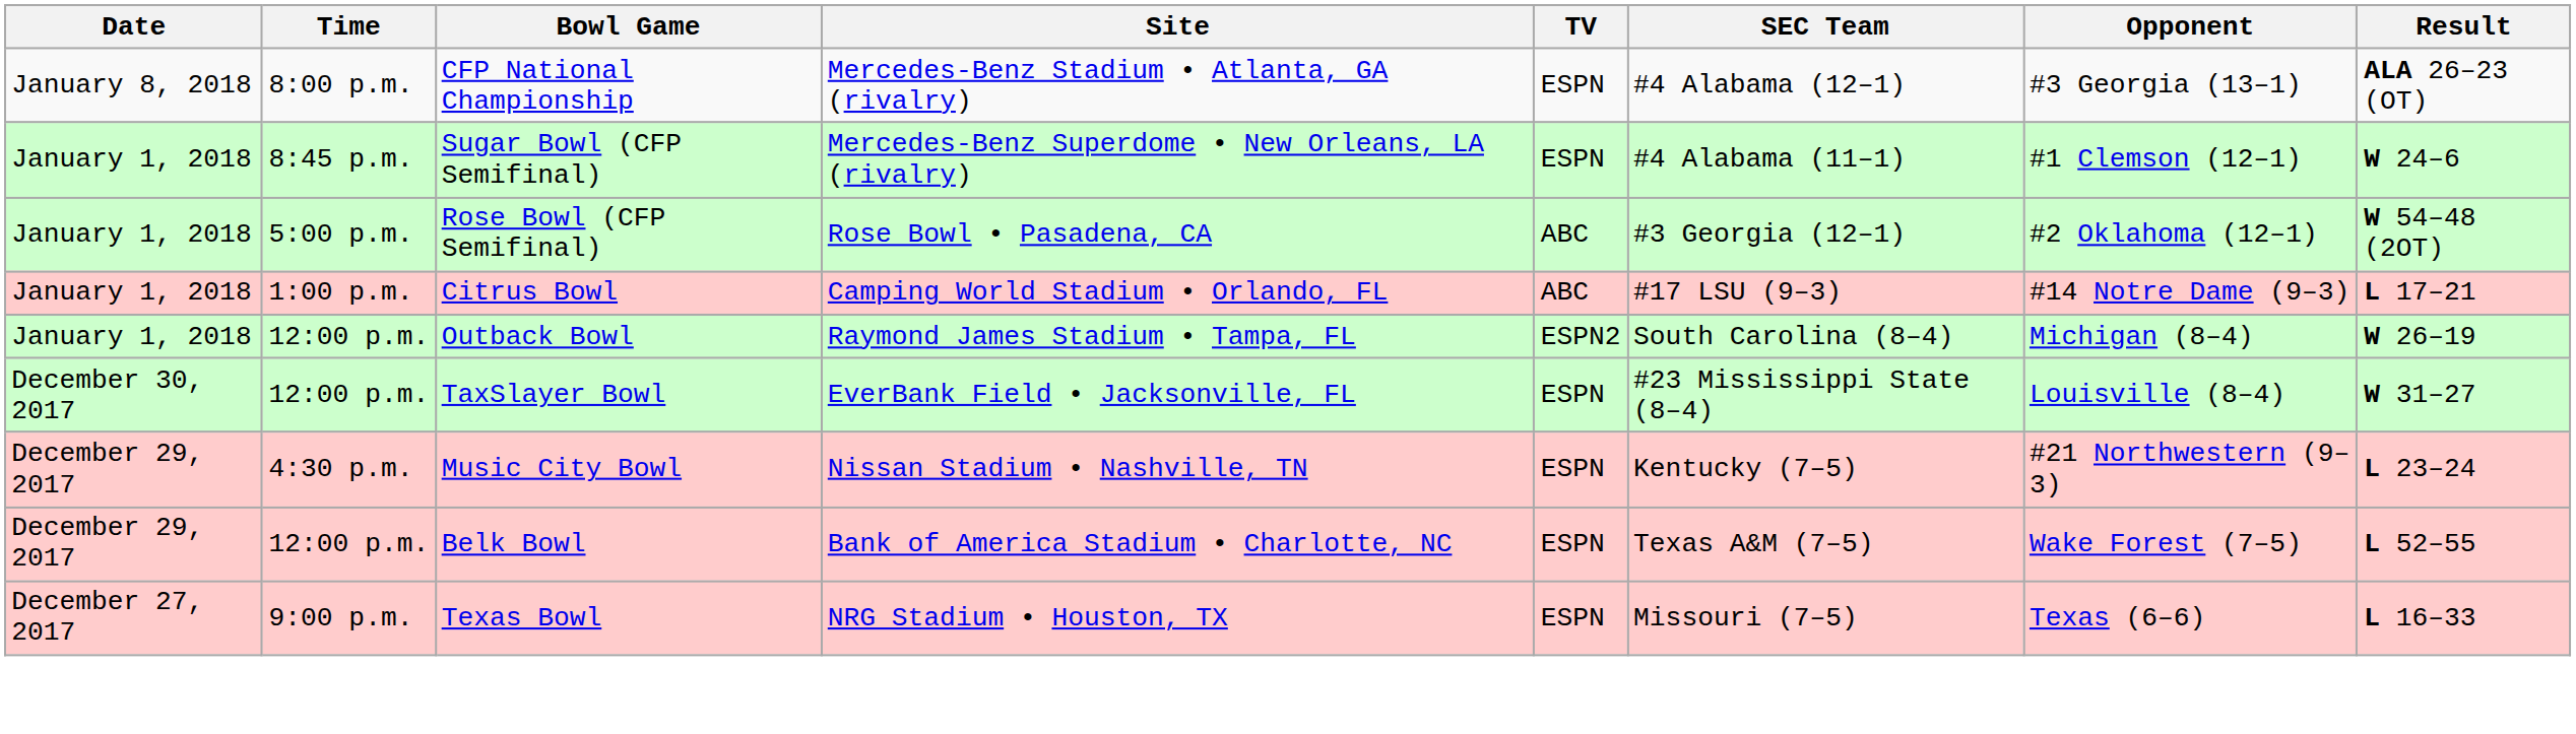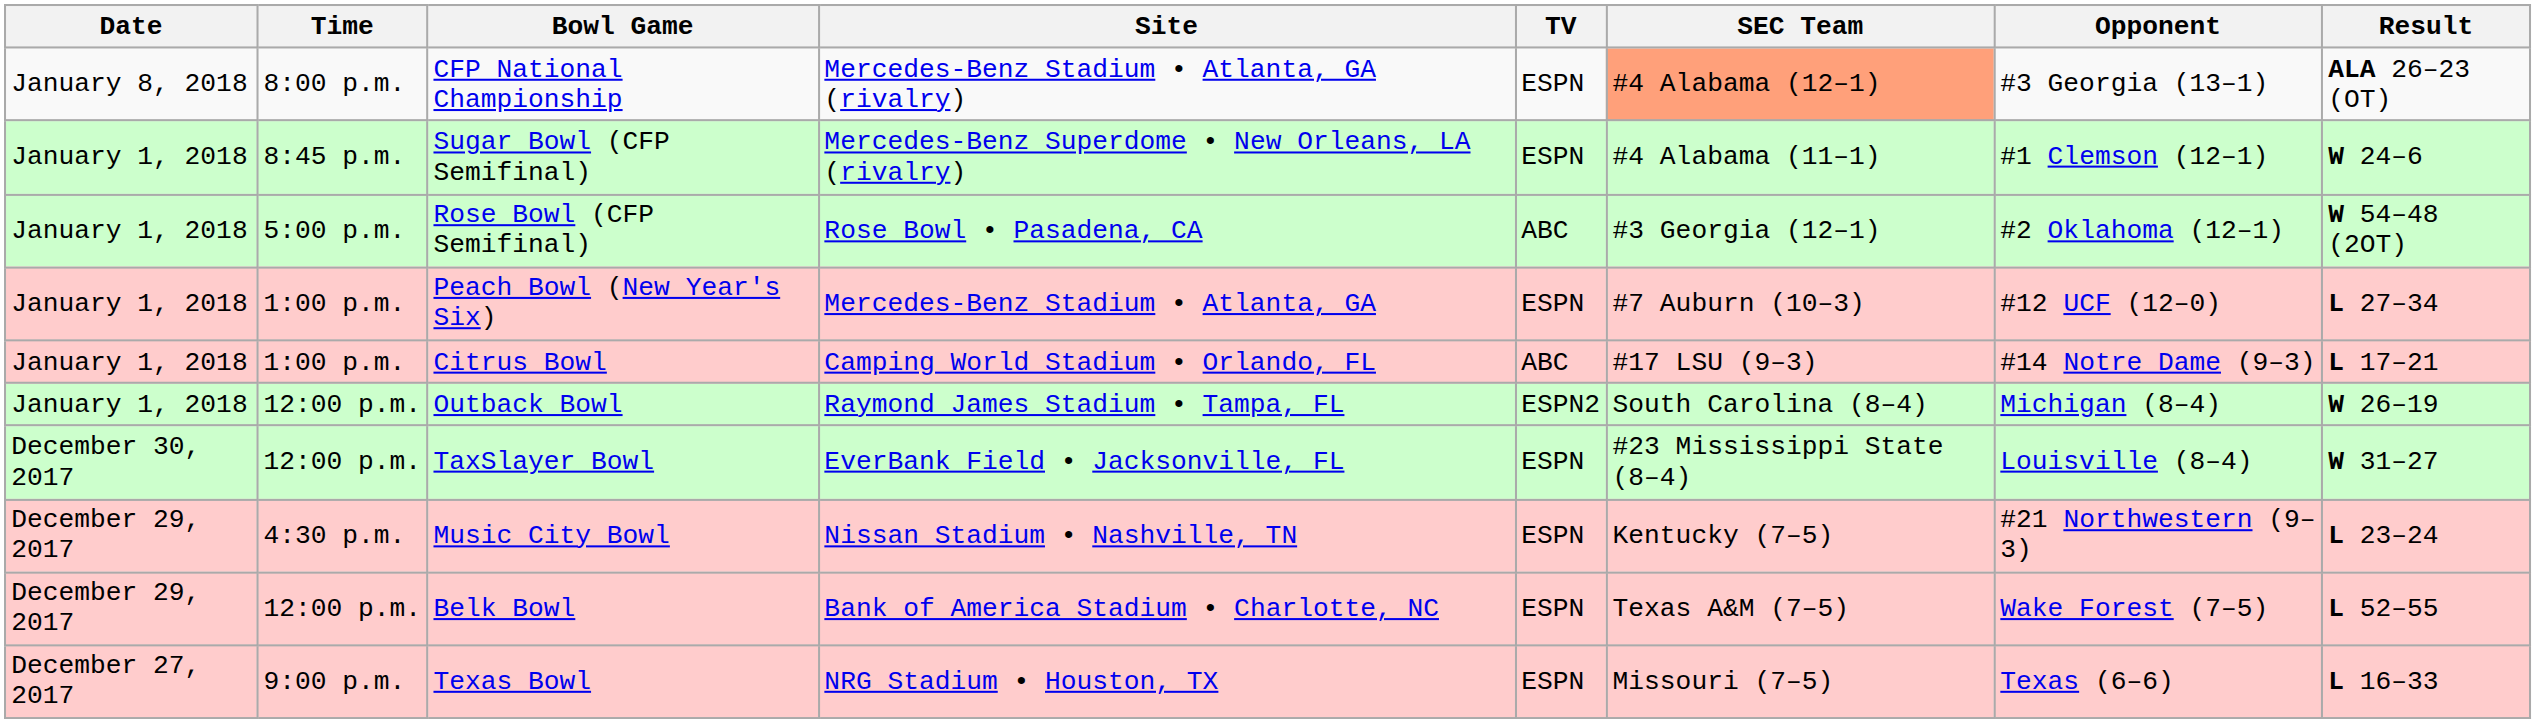CFP National Championship | SEC Team: no background -> lightsalmon background
+ row: January 1, 2018 | 1:00 p.m. | Peach Bowl (New Year's Six) | Mercedes-Benz Stadium • Atlanta, GA | ESPN | #7 Auburn (10–3) | #12 UCF (12–0) | L 27–34
